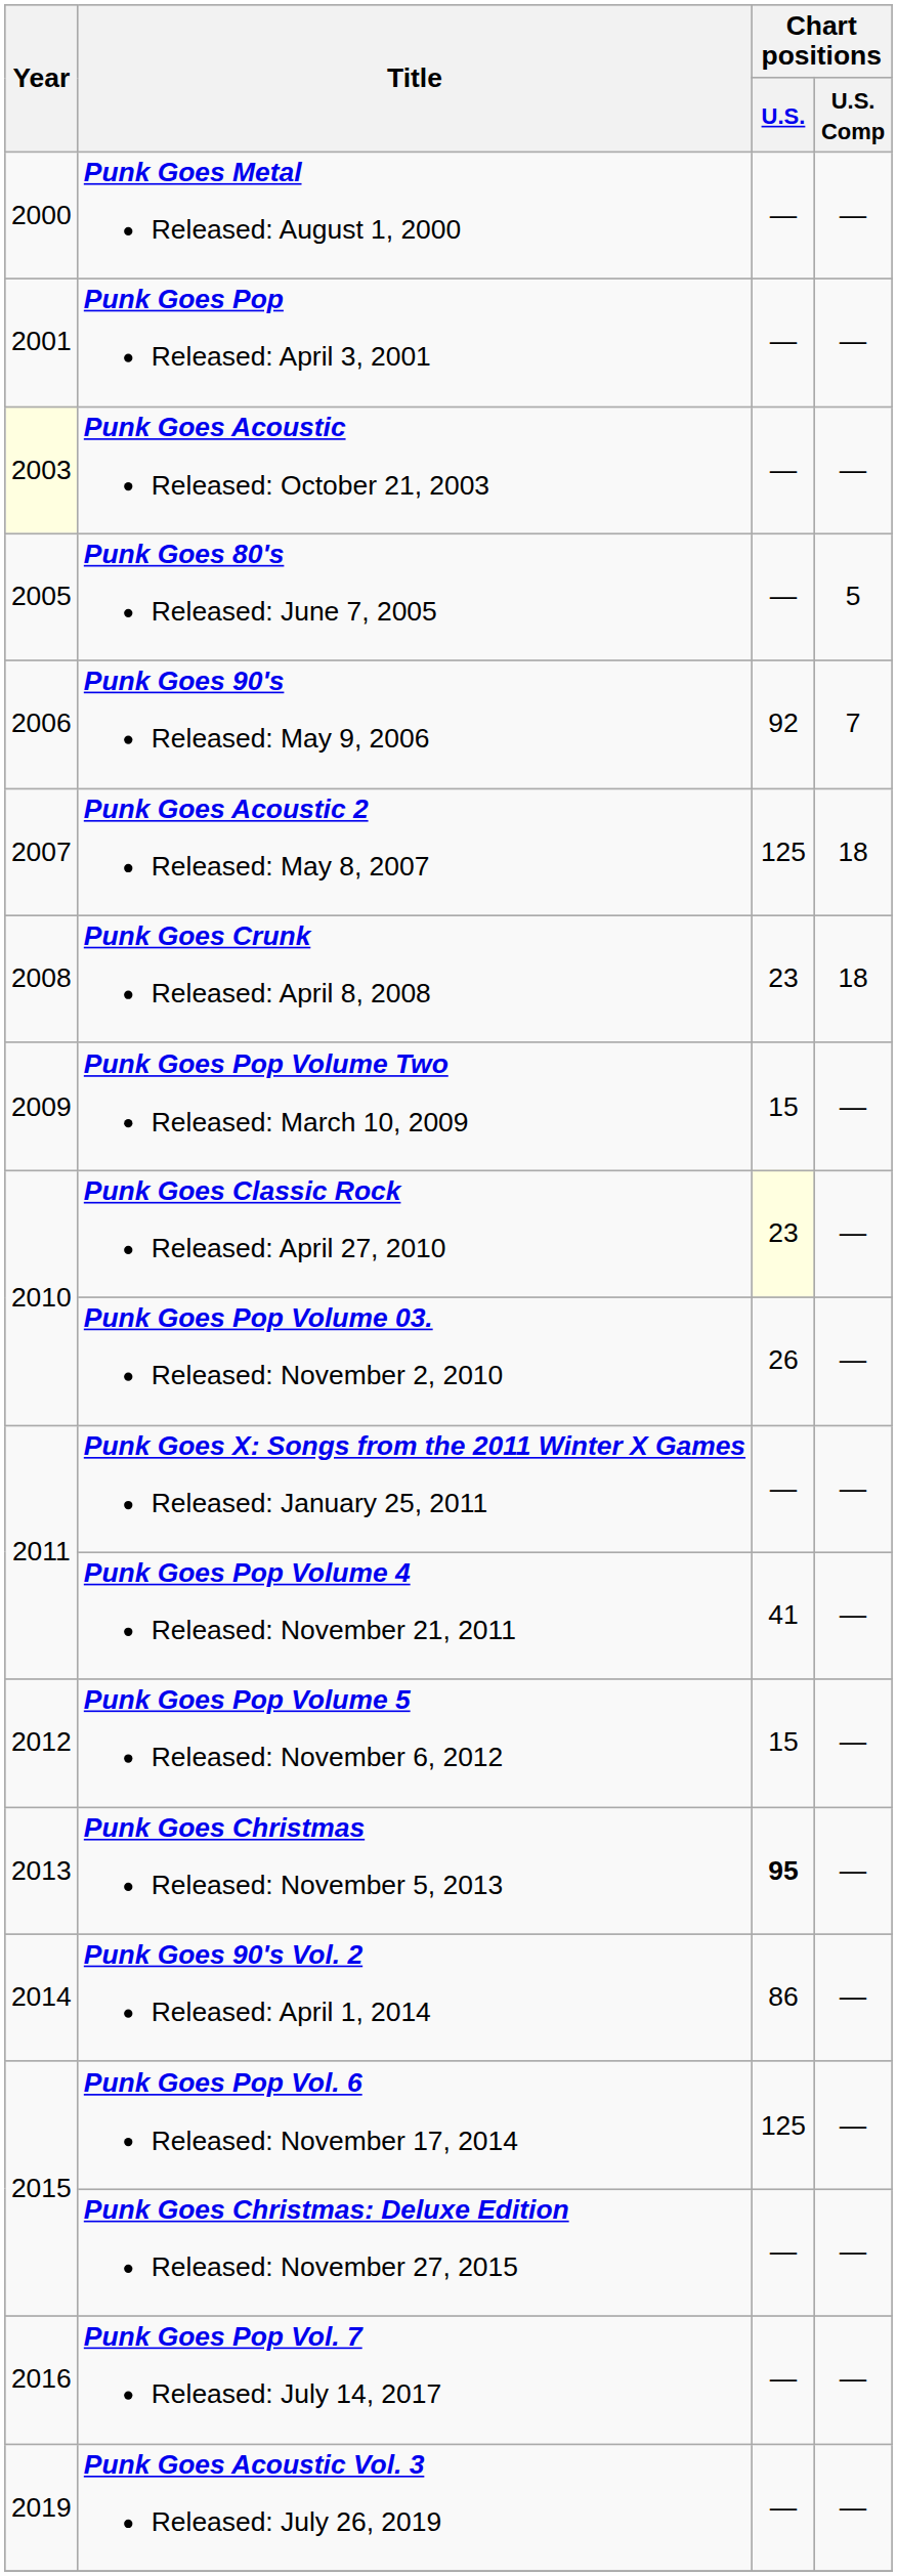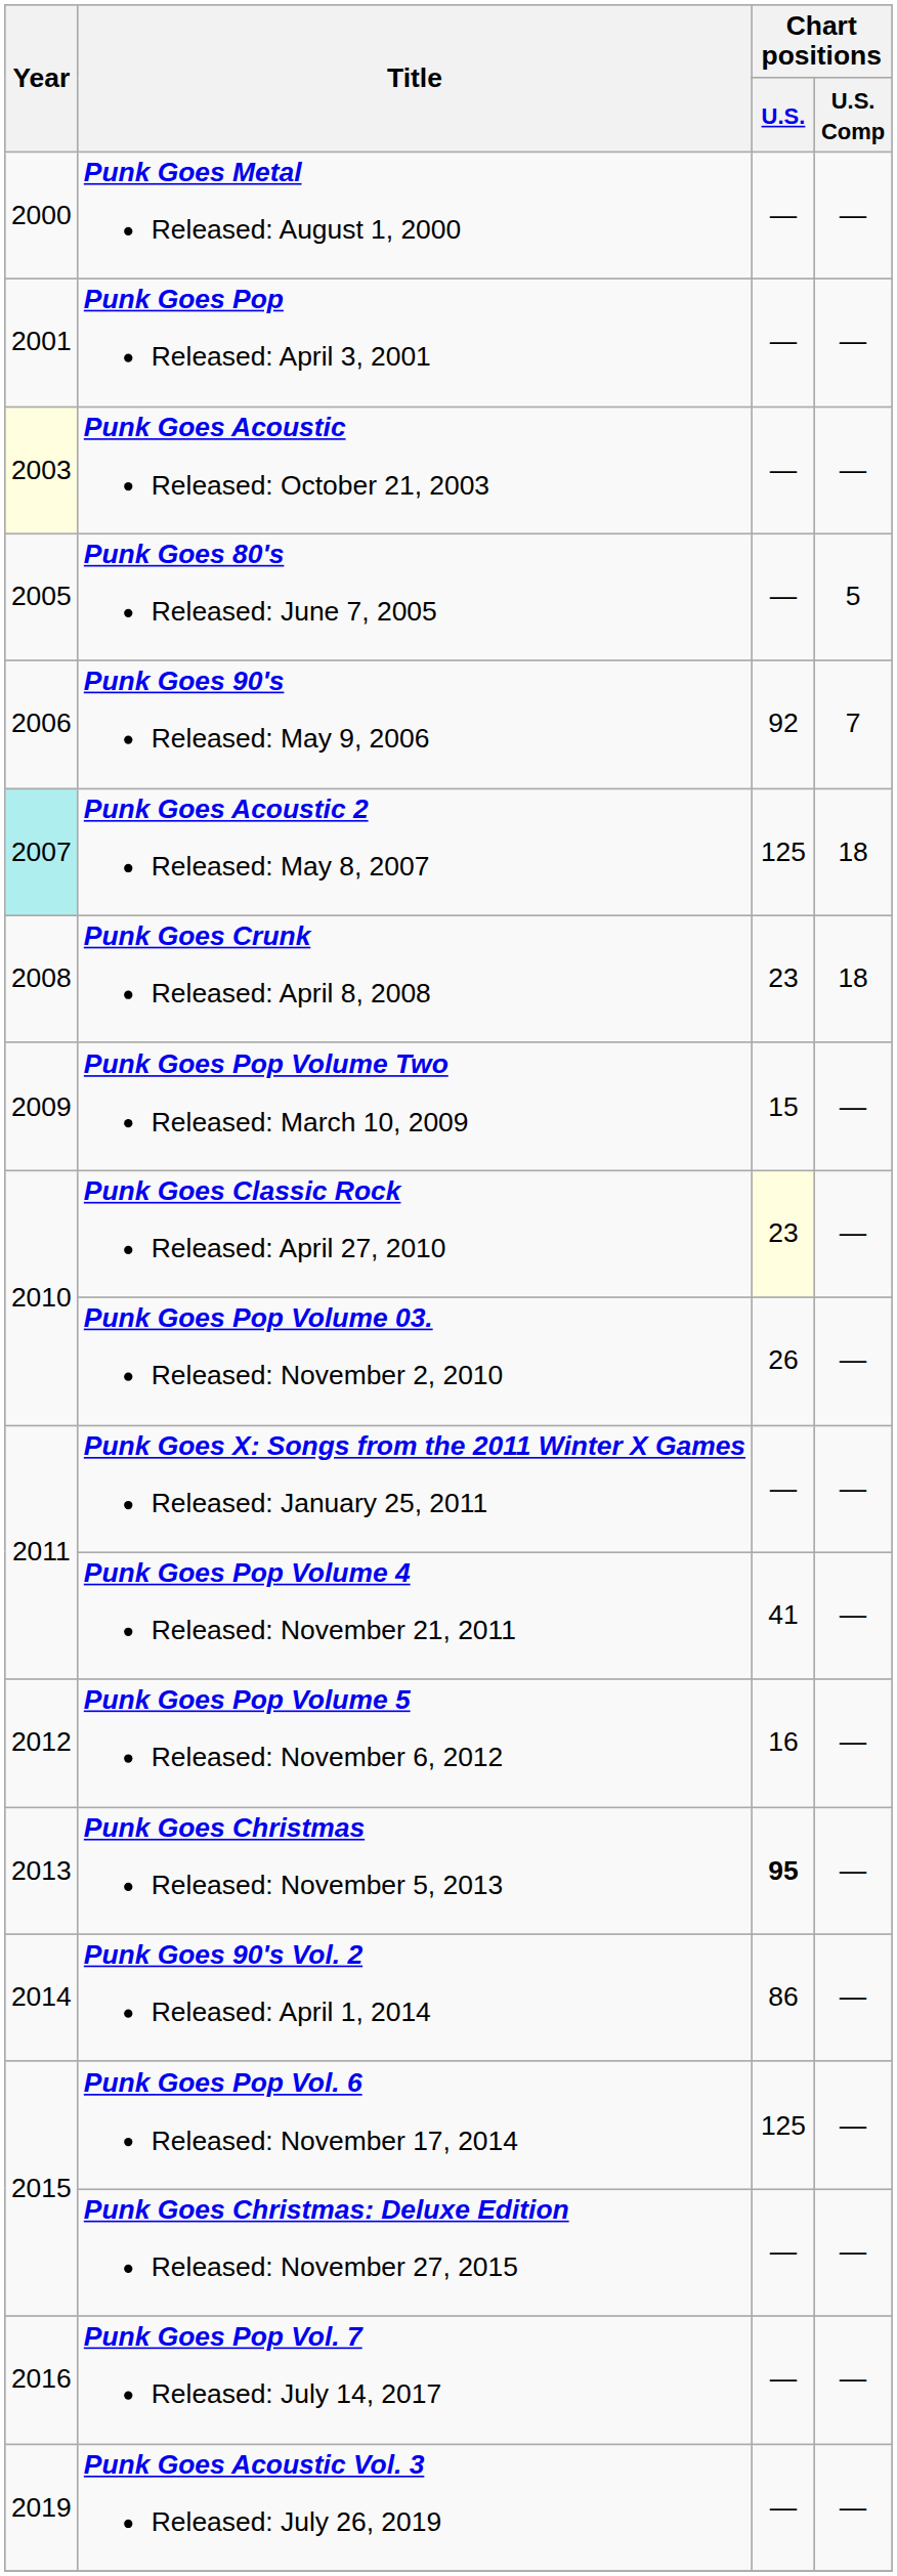Punk Goes Acoustic 2 Released: May 8, 2007 | Year: no background -> paleturquoise background
Punk Goes Pop Volume 5 Released: November 6, 2012 | Chart positions / U.S.: 15 -> 16
